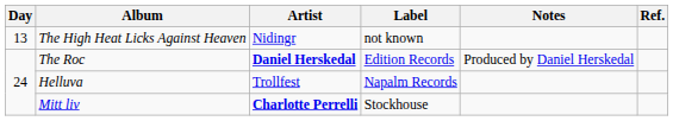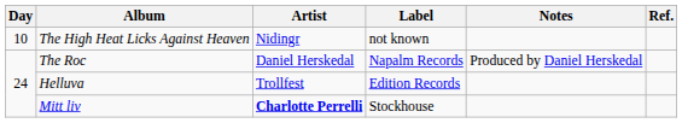The High Heat Licks Against Heaven | Day: 13 -> 10
The Roc | Artist: bold -> normal
The Roc | Label: Edition Records -> Napalm Records
Helluva | Label: Napalm Records -> Edition Records
